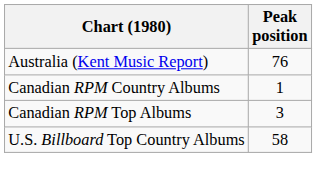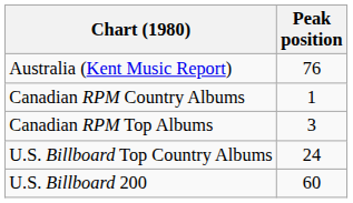U.S. Billboard Top Country Albums | Peak position: 58 -> 24
+ row: U.S. Billboard 200 | 60
